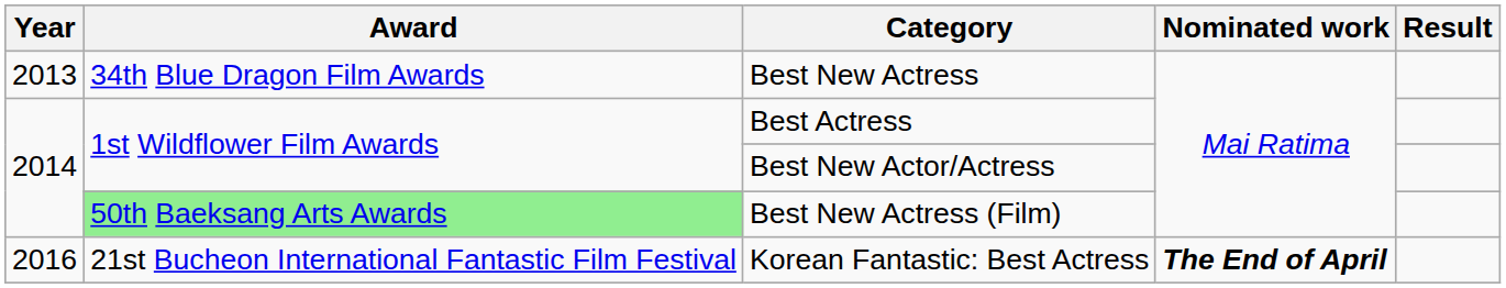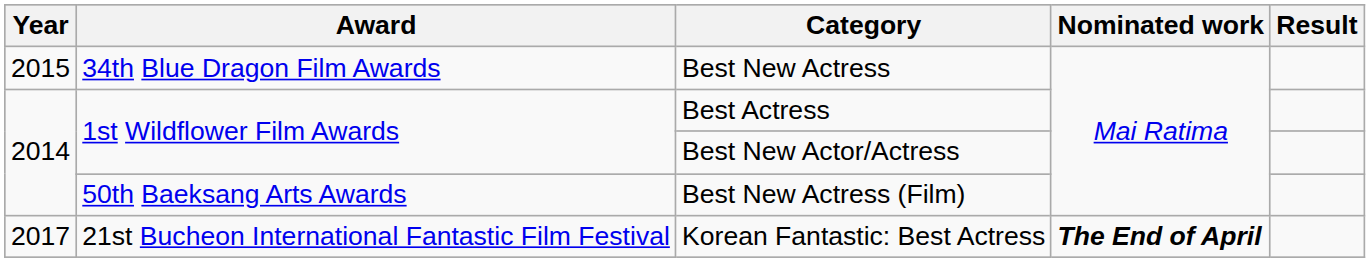Best New Actress | Year: 2013 -> 2015
Best New Actress (Film) | Award: lightgreen background -> no background
Korean Fantastic: Best Actress | Year: 2016 -> 2017
